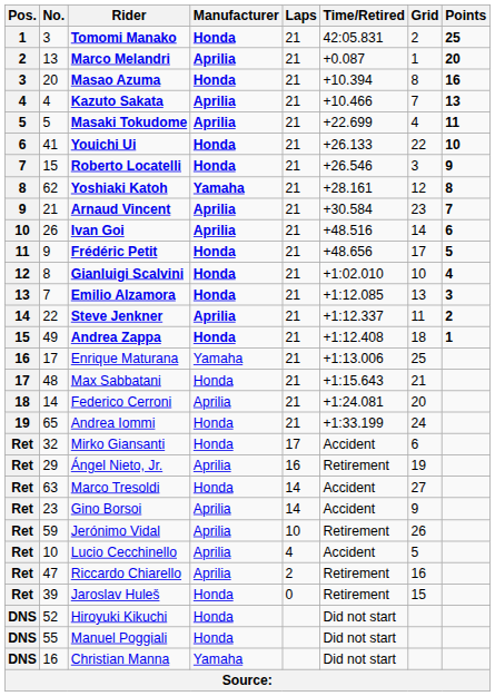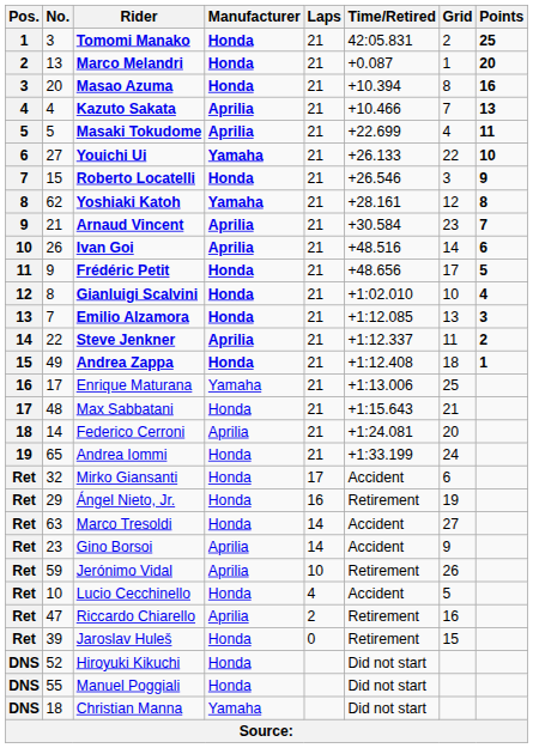Marco Melandri | Manufacturer: Aprilia -> Honda
Youichi Ui | No.: 41 -> 27
Youichi Ui | Manufacturer: Honda -> Yamaha
Ángel Nieto, Jr. | Manufacturer: Aprilia -> Honda
Lucio Cecchinello | Manufacturer: Aprilia -> Honda
Christian Manna | No.: 16 -> 18
